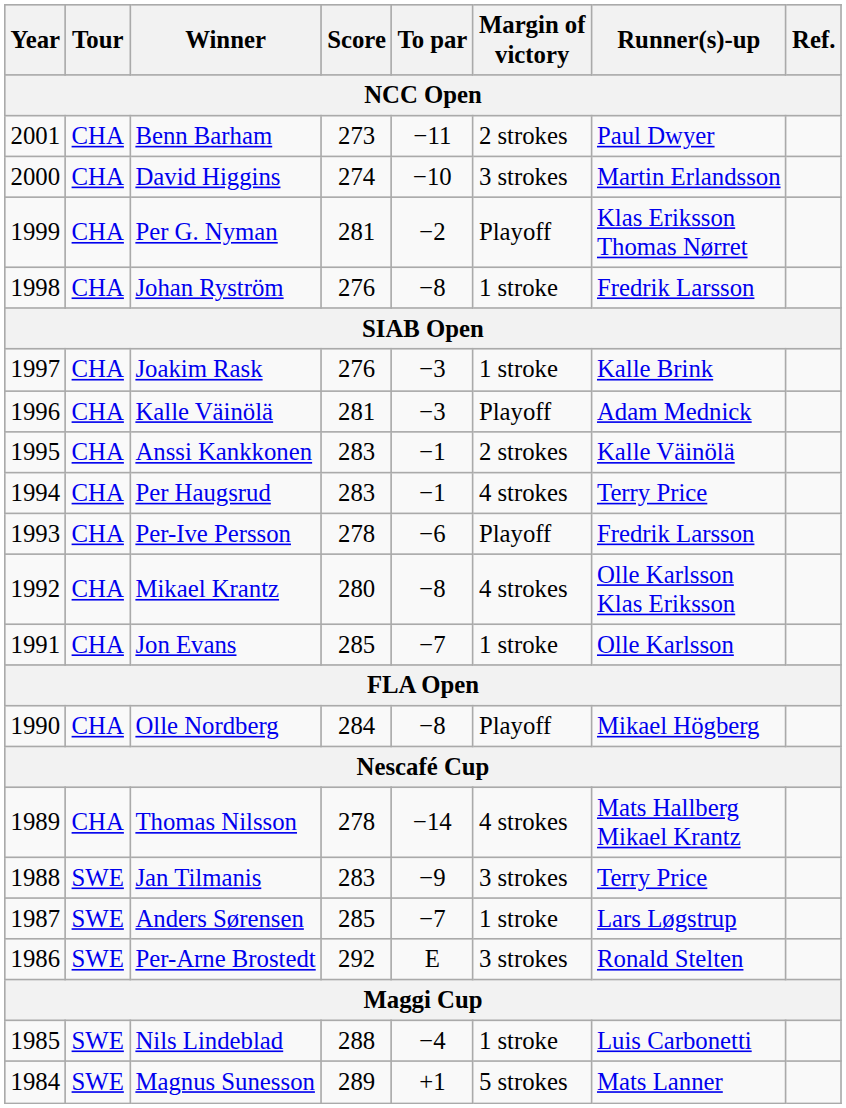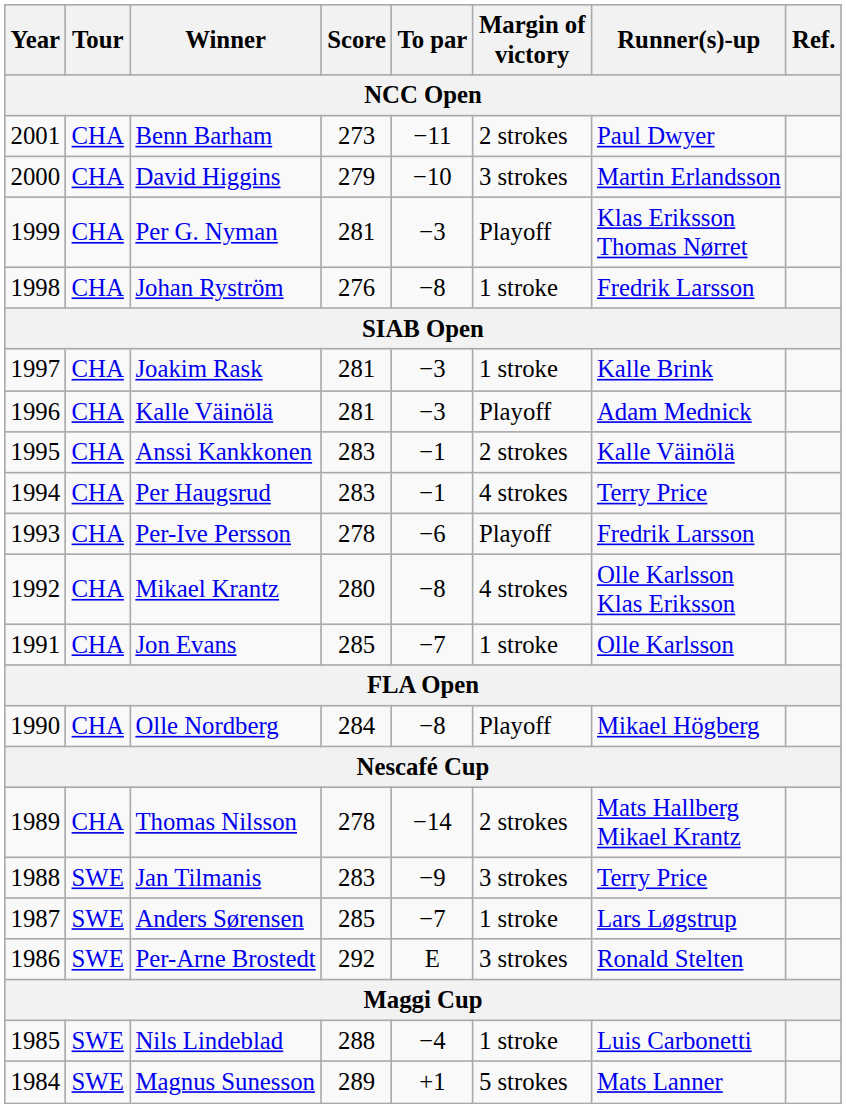David Higgins | Score: 274 -> 279
Per G. Nyman | To par: −2 -> −3
Joakim Rask | Score: 276 -> 281
Thomas Nilsson | Margin of victory: 4 strokes -> 2 strokes
